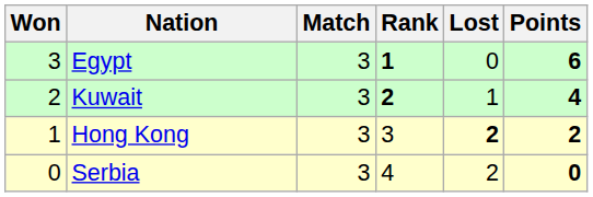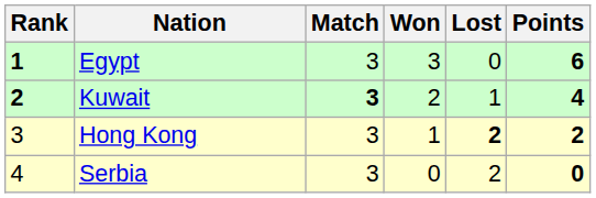columns swapped: Rank <-> Won
Kuwait | Match: normal -> bold
